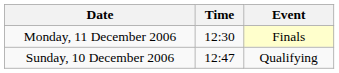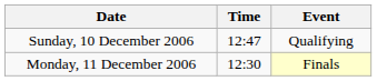rows swapped: Sunday, 10 December 2006 <-> Monday, 11 December 2006
